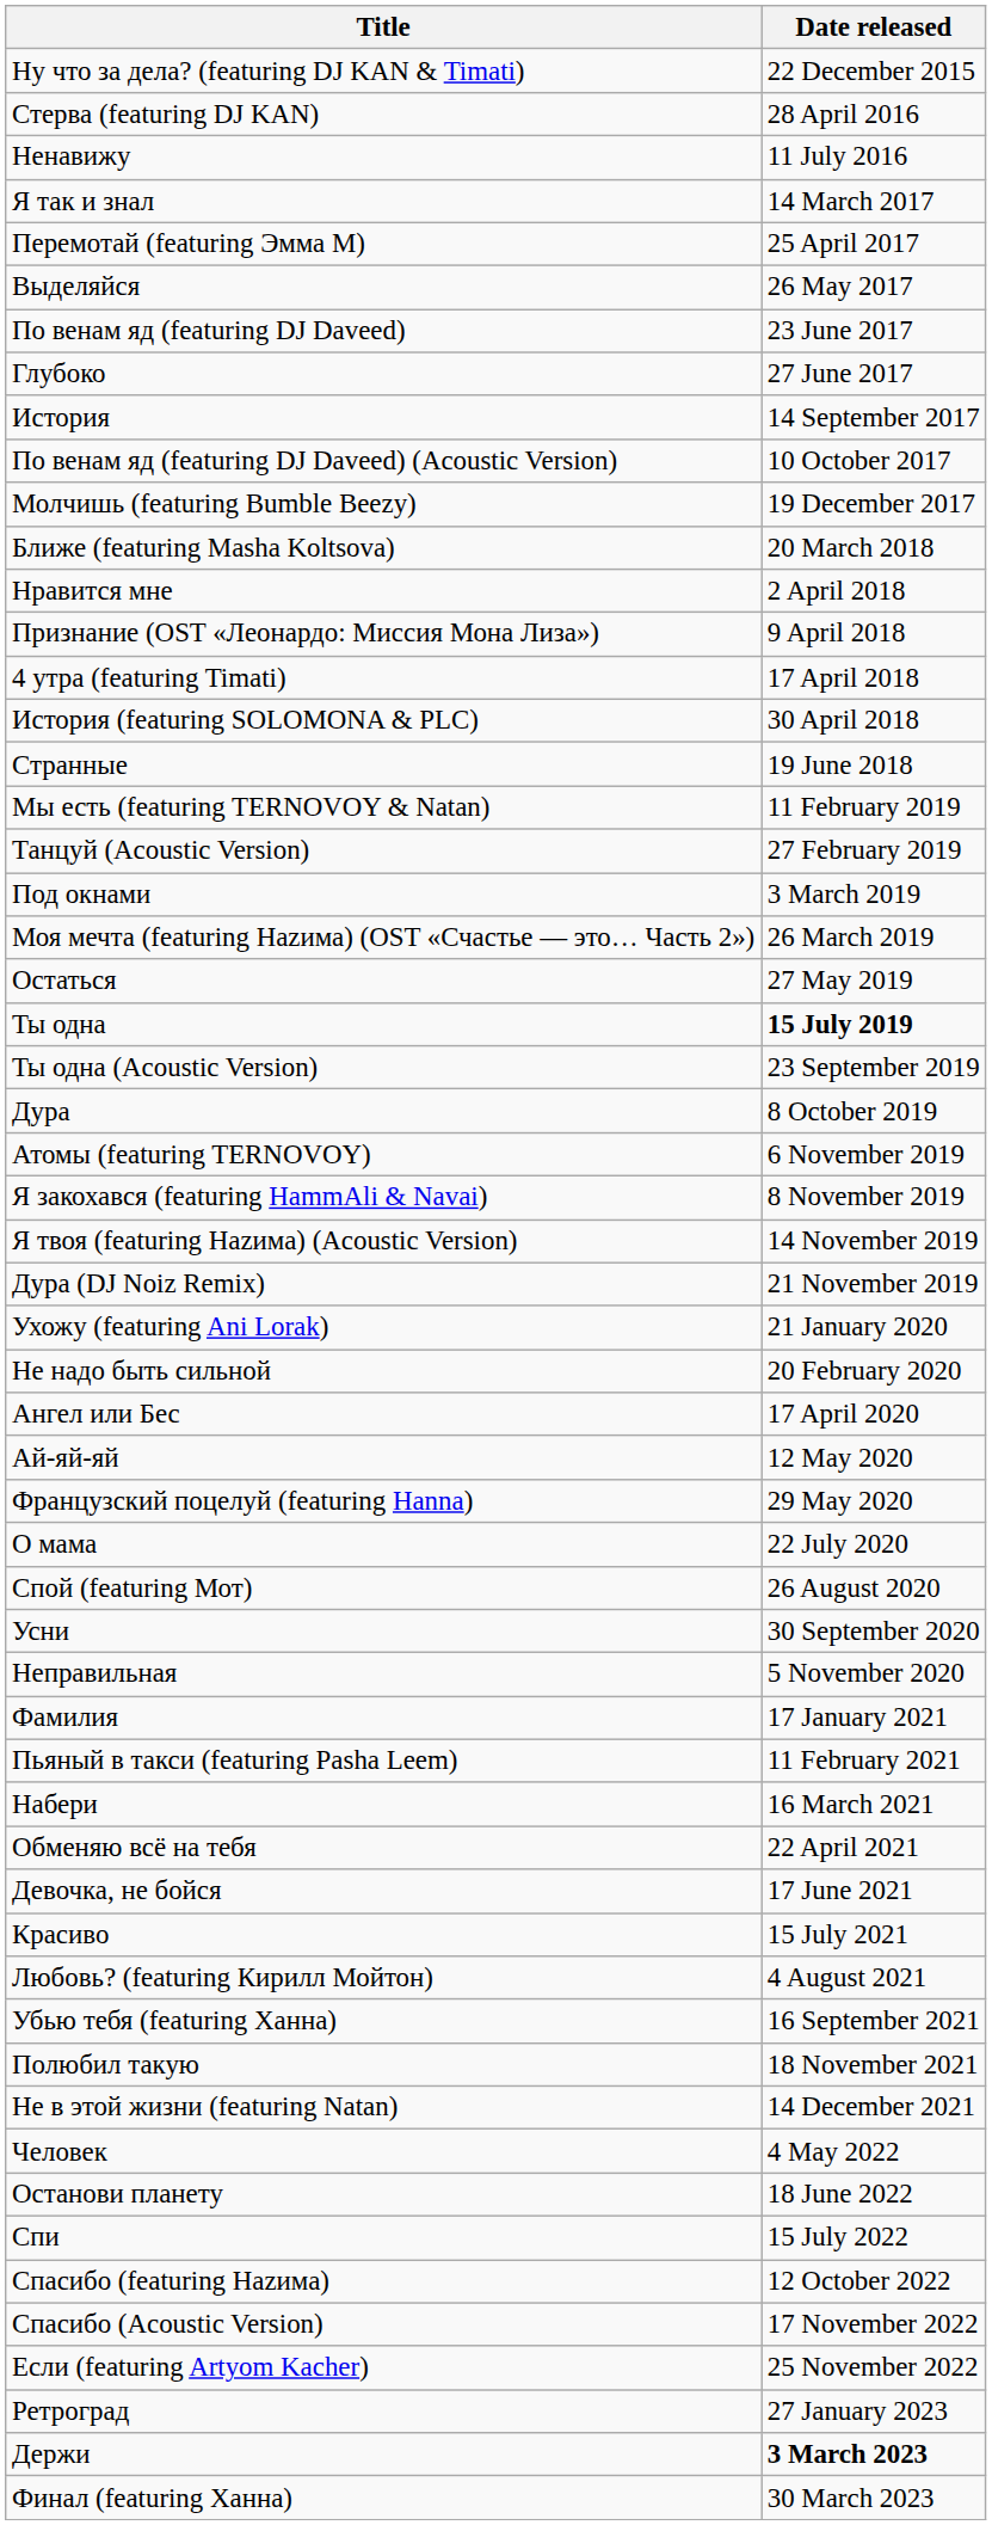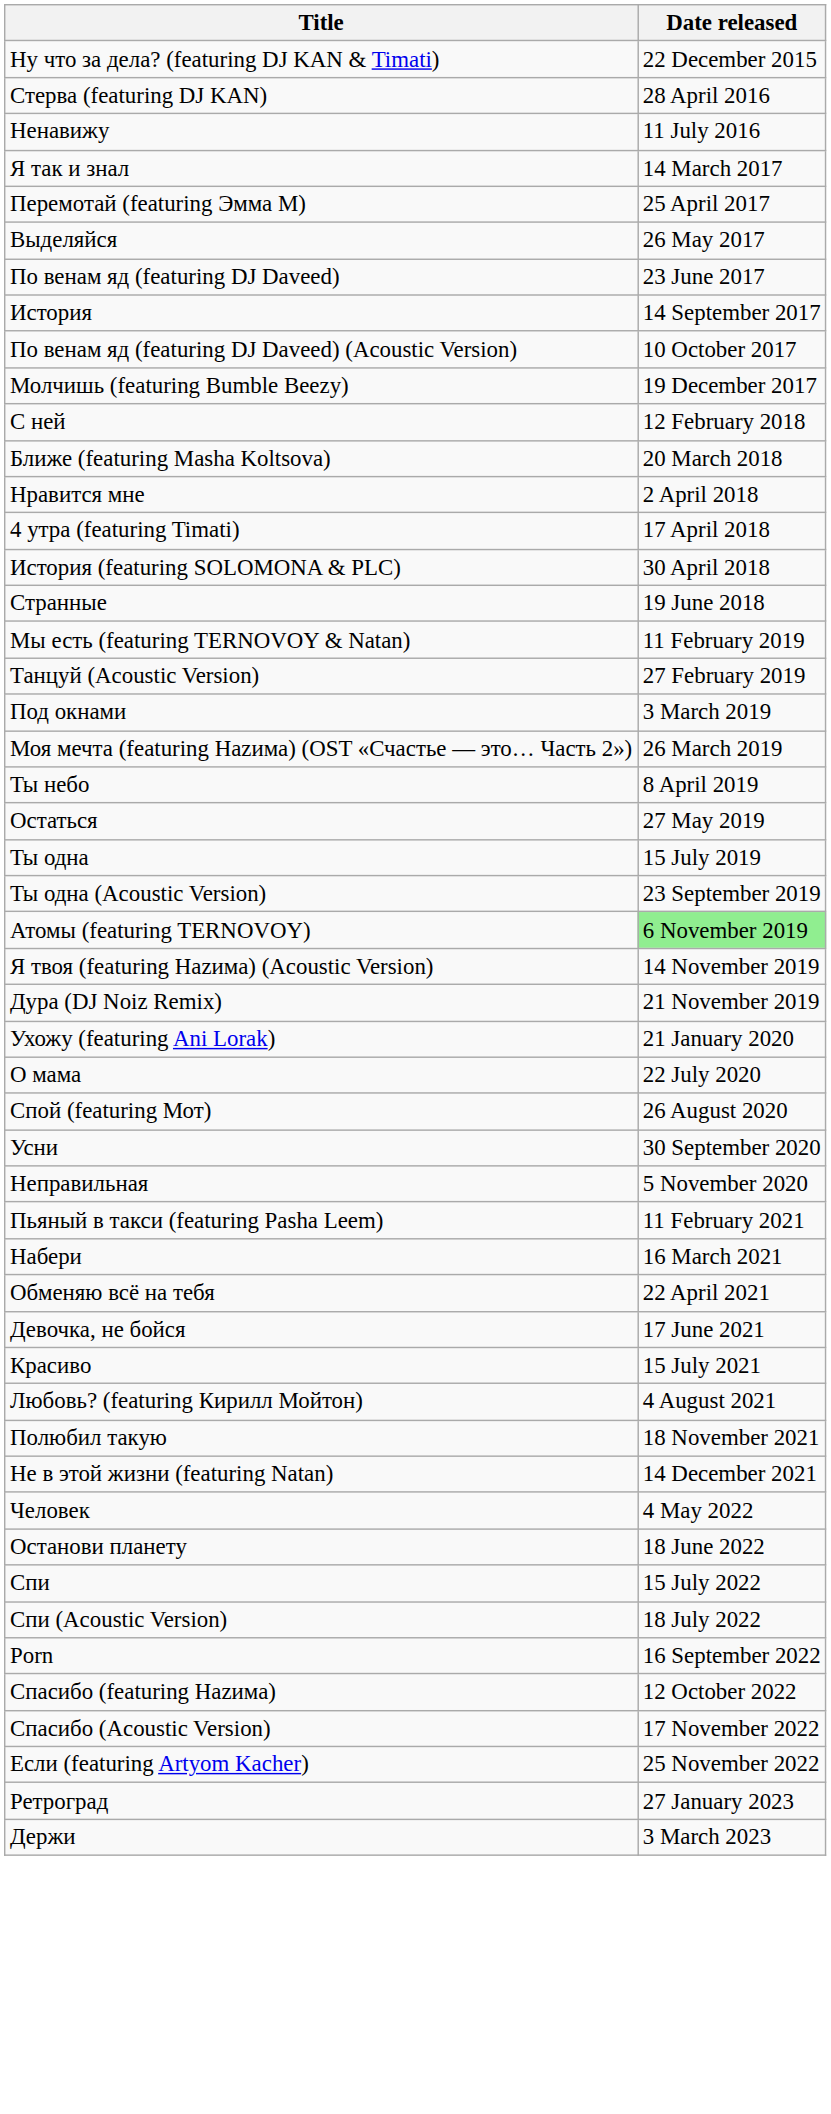- row: Глубоко | 27 June 2017
+ row: С ней | 12 February 2018
- row: Признание (OST «Леонардо: Миссия Мона Лиза») | 9 April 2018
+ row: Ты небо | 8 April 2019
Ты одна | Date released: bold -> normal
- row: Дура | 8 October 2019
Атомы (featuring TERNOVOY) | Date released: no background -> lightgreen background
- row: Я закохався (featuring HammAli & Navai) | 8 November 2019
- row: Не надо быть сильной | 20 February 2020
- row: Ангел или Бес | 17 April 2020
- row: Ай-яй-яй | 12 May 2020
- row: Французский поцелуй (featuring Hanna) | 29 May 2020
- row: Фамилия | 17 January 2021
- row: Убью тебя (featuring Ханна) | 16 September 2021
+ row: Спи (Acoustic Version) | 18 July 2022
+ row: Porn | 16 September 2022
Держи | Date released: bold -> normal
- row: Финал (featuring Ханна) | 30 March 2023
